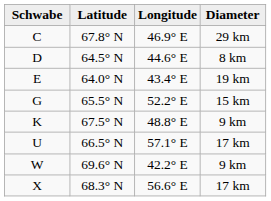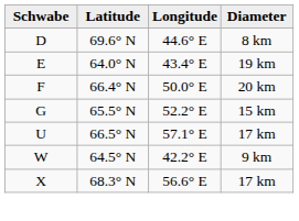- row: C | 67.8° N | 46.9° E | 29 km
D | Latitude: 64.5° N -> 69.6° N
+ row: F | 66.4° N | 50.0° E | 20 km
- row: K | 67.5° N | 48.8° E | 9 km
W | Latitude: 69.6° N -> 64.5° N
